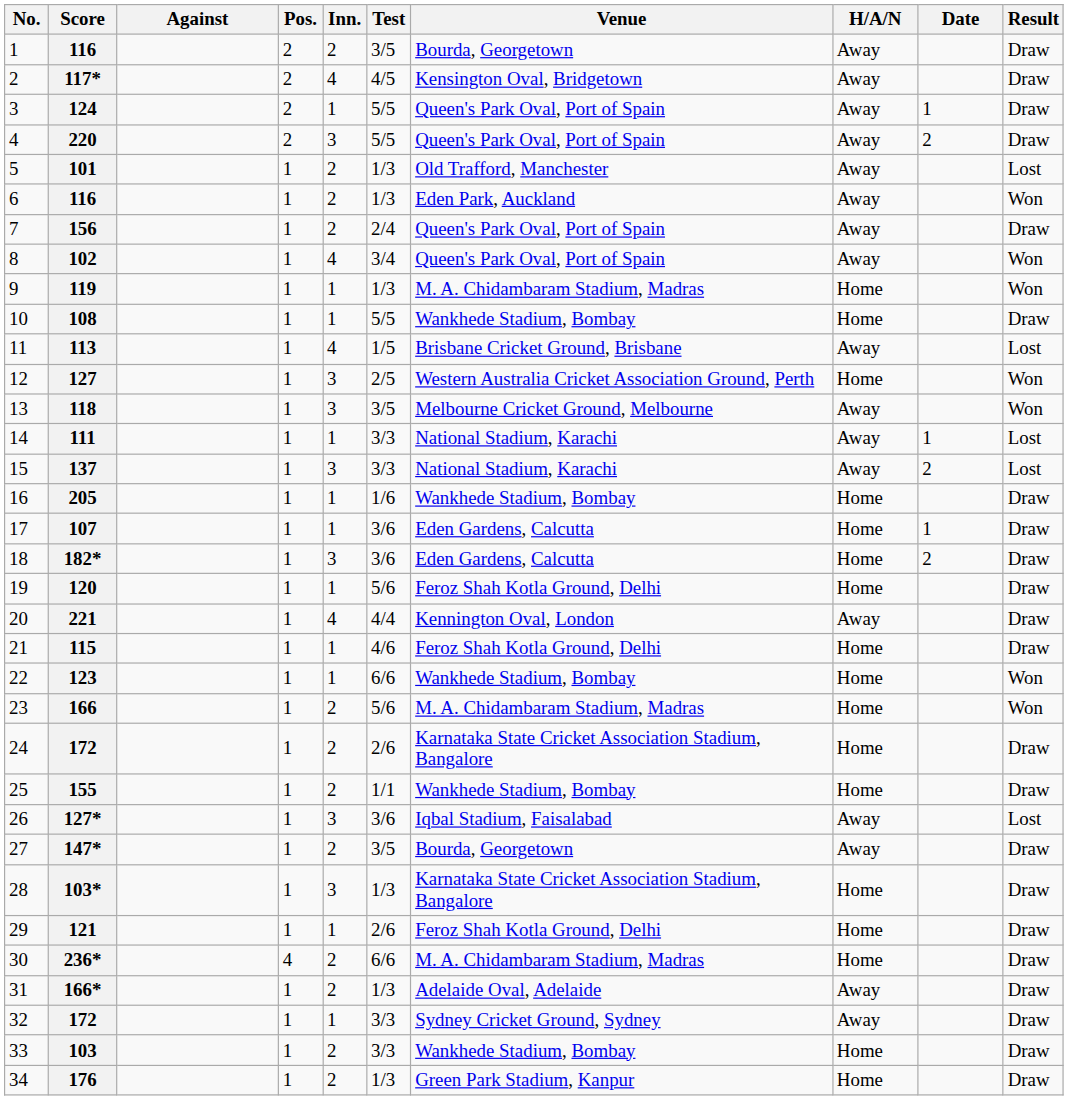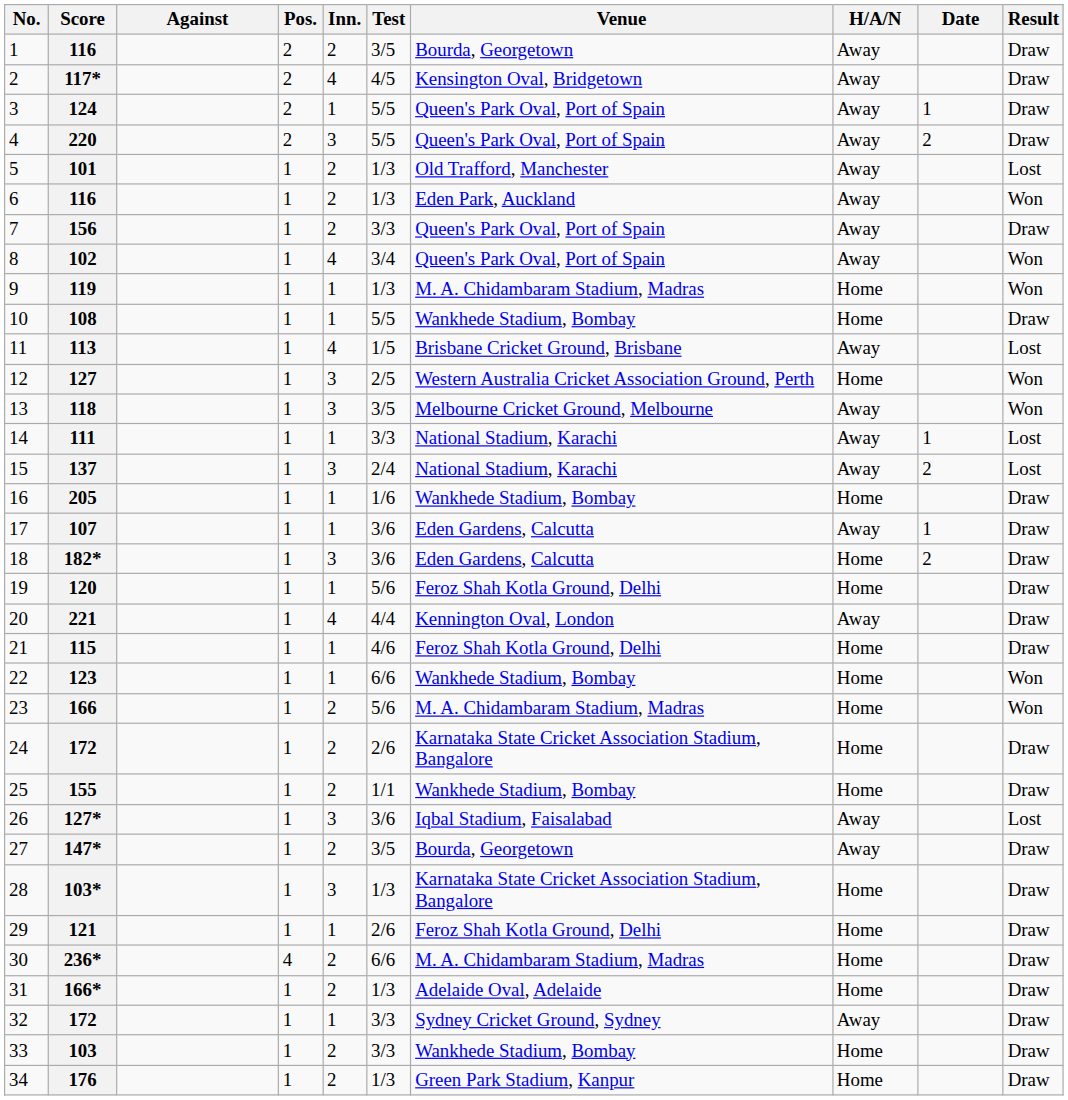156 | Test: 2/4 -> 3/3
137 | Test: 3/3 -> 2/4
107 | H/A/N: Home -> Away
166* | H/A/N: Away -> Home
